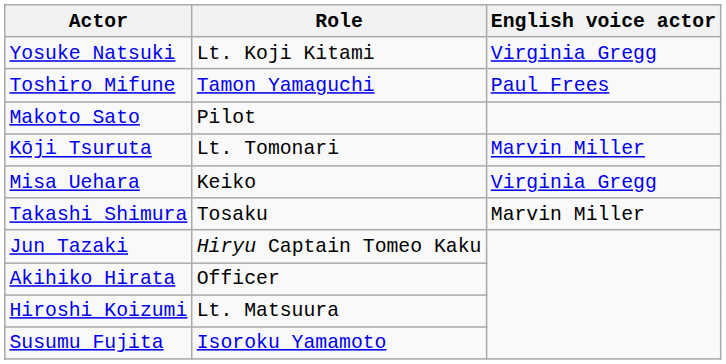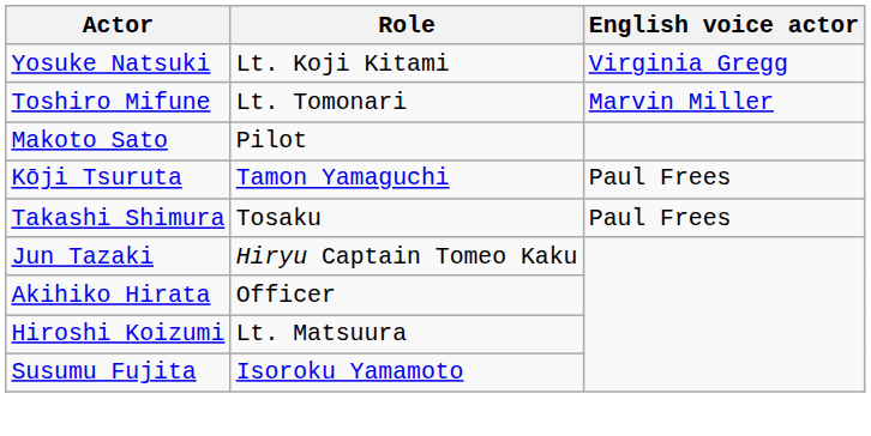Toshiro Mifune | Role: Tamon Yamaguchi -> Lt. Tomonari
Toshiro Mifune | English voice actor: Paul Frees -> Marvin Miller
Kōji Tsuruta | Role: Lt. Tomonari -> Tamon Yamaguchi
Kōji Tsuruta | English voice actor: Marvin Miller -> Paul Frees
- row: Misa Uehara | Keiko | Virginia Gregg
Takashi Shimura | English voice actor: Marvin Miller -> Paul Frees
